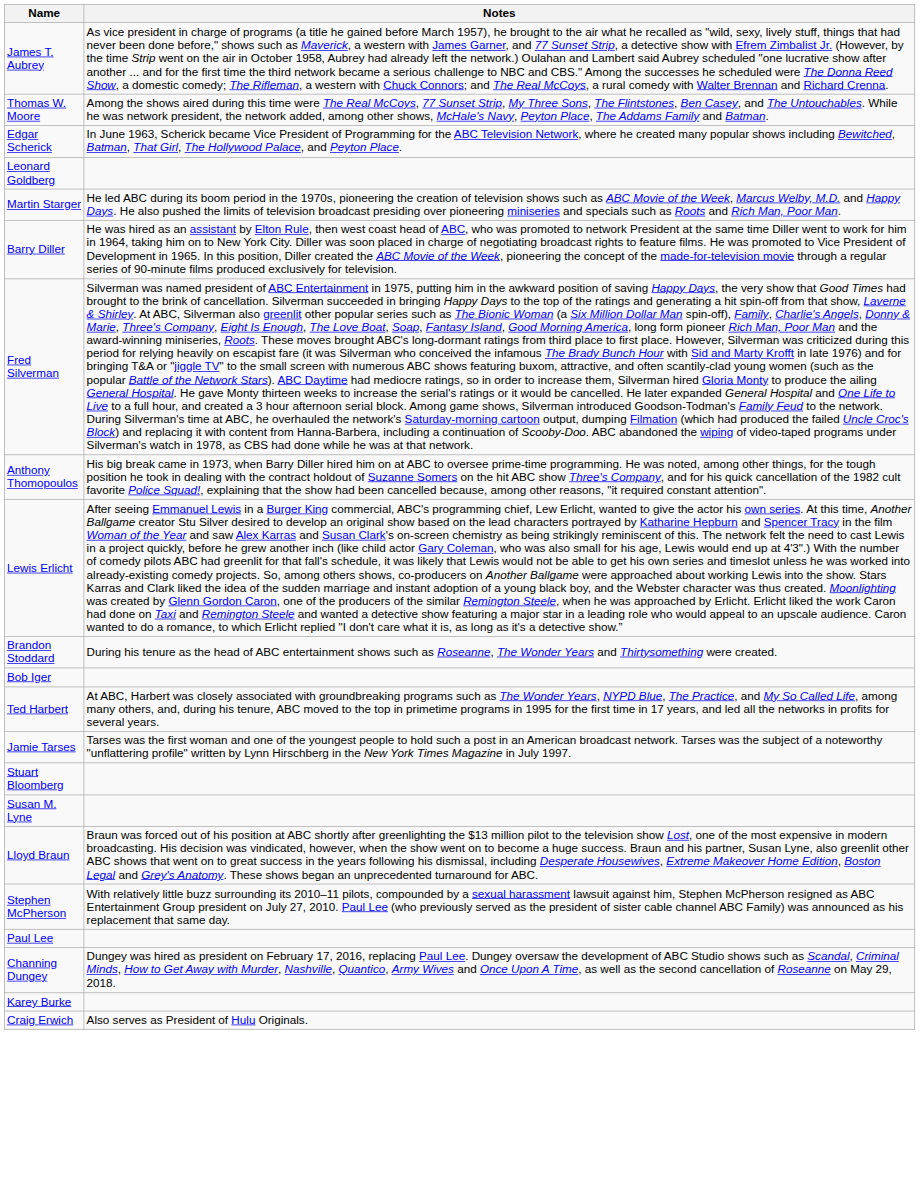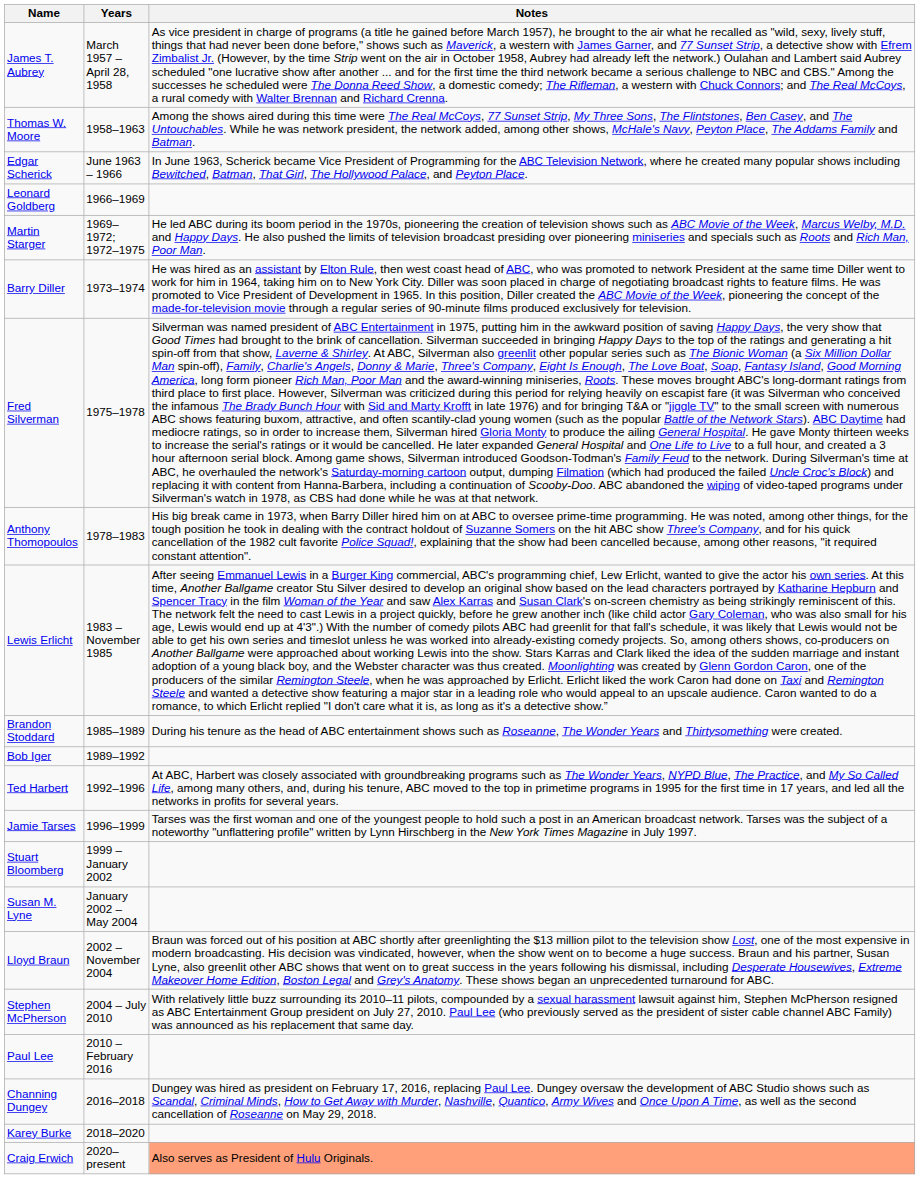+ column: Years | March 1957 – April 28, 1958 | 1958–1963 | June 1963 – 1966 | 1966–1969 | 1969–1972; 1972–1975 | 1973–1974 | 1975–1978 | 1978–1983 | 1983 – November 1985 | 1985–1989 | 1989–1992 | 1992–1996 | 1996–1999 | 1999 – January 2002 | January 2002 – May 2004 | 2002 – November 2004 | 2004 – July 2010 | 2010 – February 2016 | 2016–2018 | 2018–2020 | 2020–present
Craig Erwich | Notes: no background -> lightsalmon background
